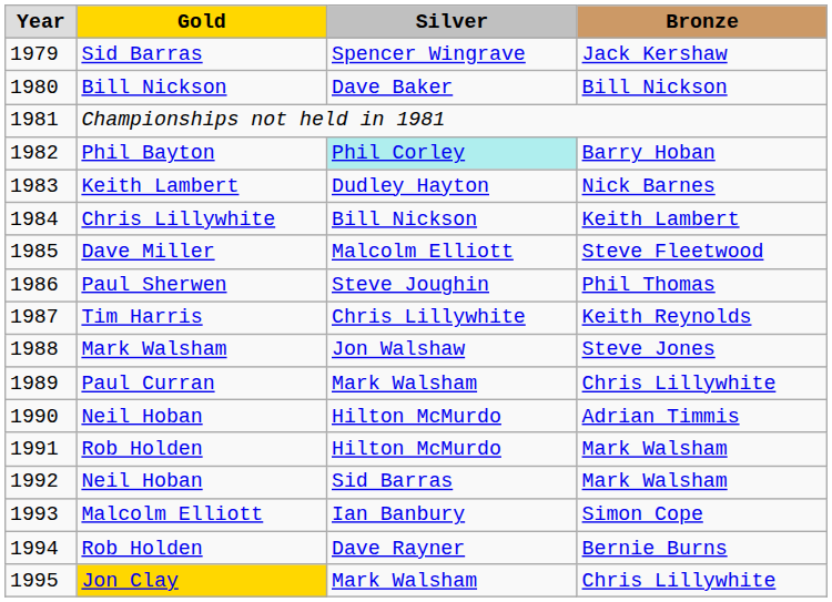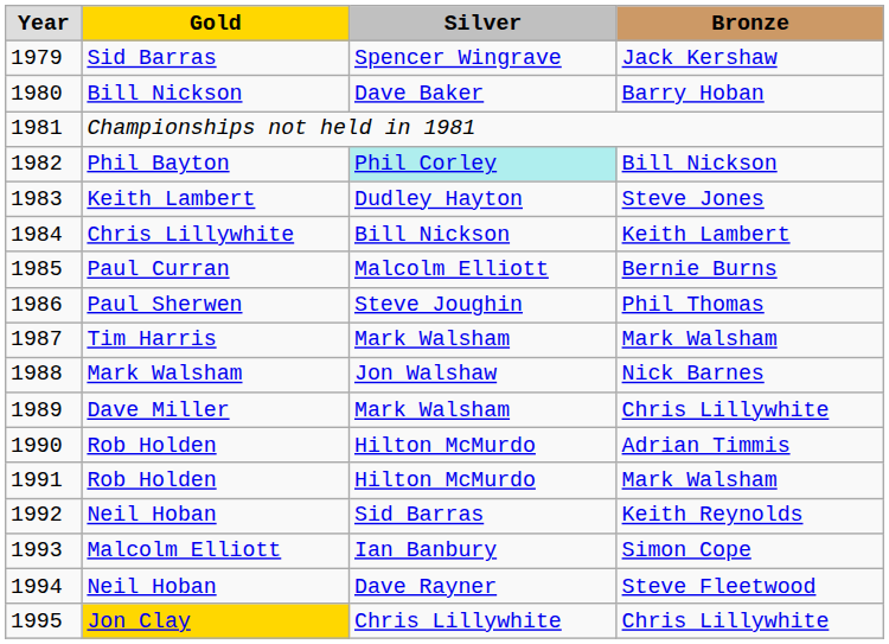1980 | Bronze: Bill Nickson -> Barry Hoban
1982 | Bronze: Barry Hoban -> Bill Nickson
1983 | Bronze: Nick Barnes -> Steve Jones
1985 | Gold: Dave Miller -> Paul Curran
1985 | Bronze: Steve Fleetwood -> Bernie Burns
1987 | Silver: Chris Lillywhite -> Mark Walsham
1987 | Bronze: Keith Reynolds -> Mark Walsham
1988 | Bronze: Steve Jones -> Nick Barnes
1989 | Gold: Paul Curran -> Dave Miller
1990 | Gold: Neil Hoban -> Rob Holden
1992 | Bronze: Mark Walsham -> Keith Reynolds
1994 | Gold: Rob Holden -> Neil Hoban
1994 | Bronze: Bernie Burns -> Steve Fleetwood
1995 | Silver: Mark Walsham -> Chris Lillywhite
